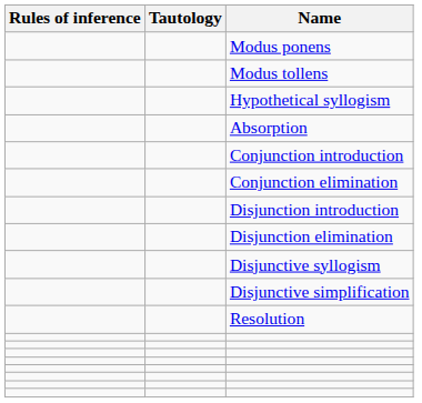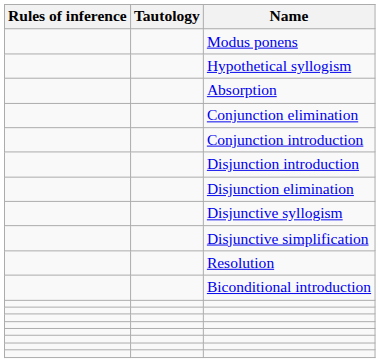- row: Modus tollens
rows swapped: Conjunction introduction <-> Conjunction elimination
+ row: Biconditional introduction
